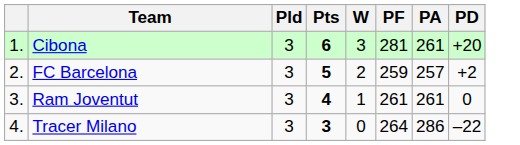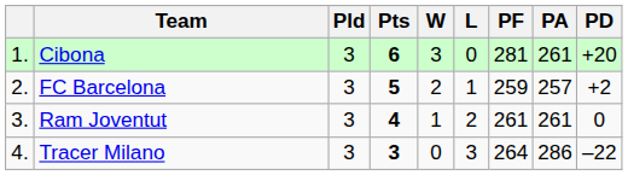+ column: L | 0 | 1 | 2 | 3
